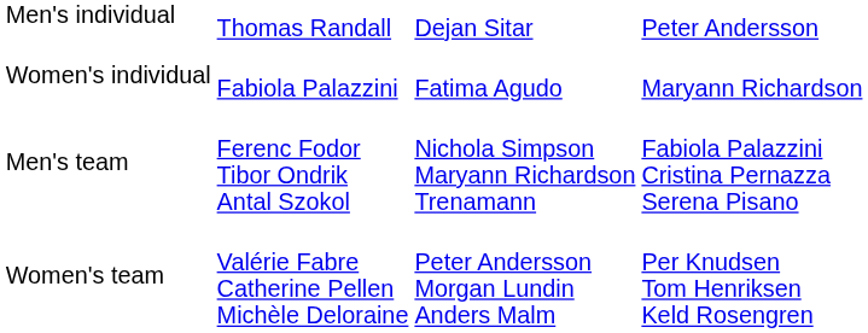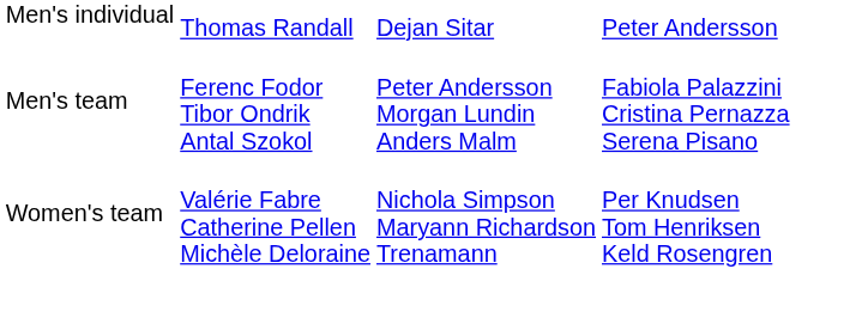- row: Women's individual | Fabiola Palazzini | Fatima Agudo | Maryann Richardson
Men's team | column 3: Nichola Simpson Maryann Richardson Trenamann -> Peter Andersson Morgan Lundin Anders Malm
Women's team | column 3: Peter Andersson Morgan Lundin Anders Malm -> Nichola Simpson Maryann Richardson Trenamann
